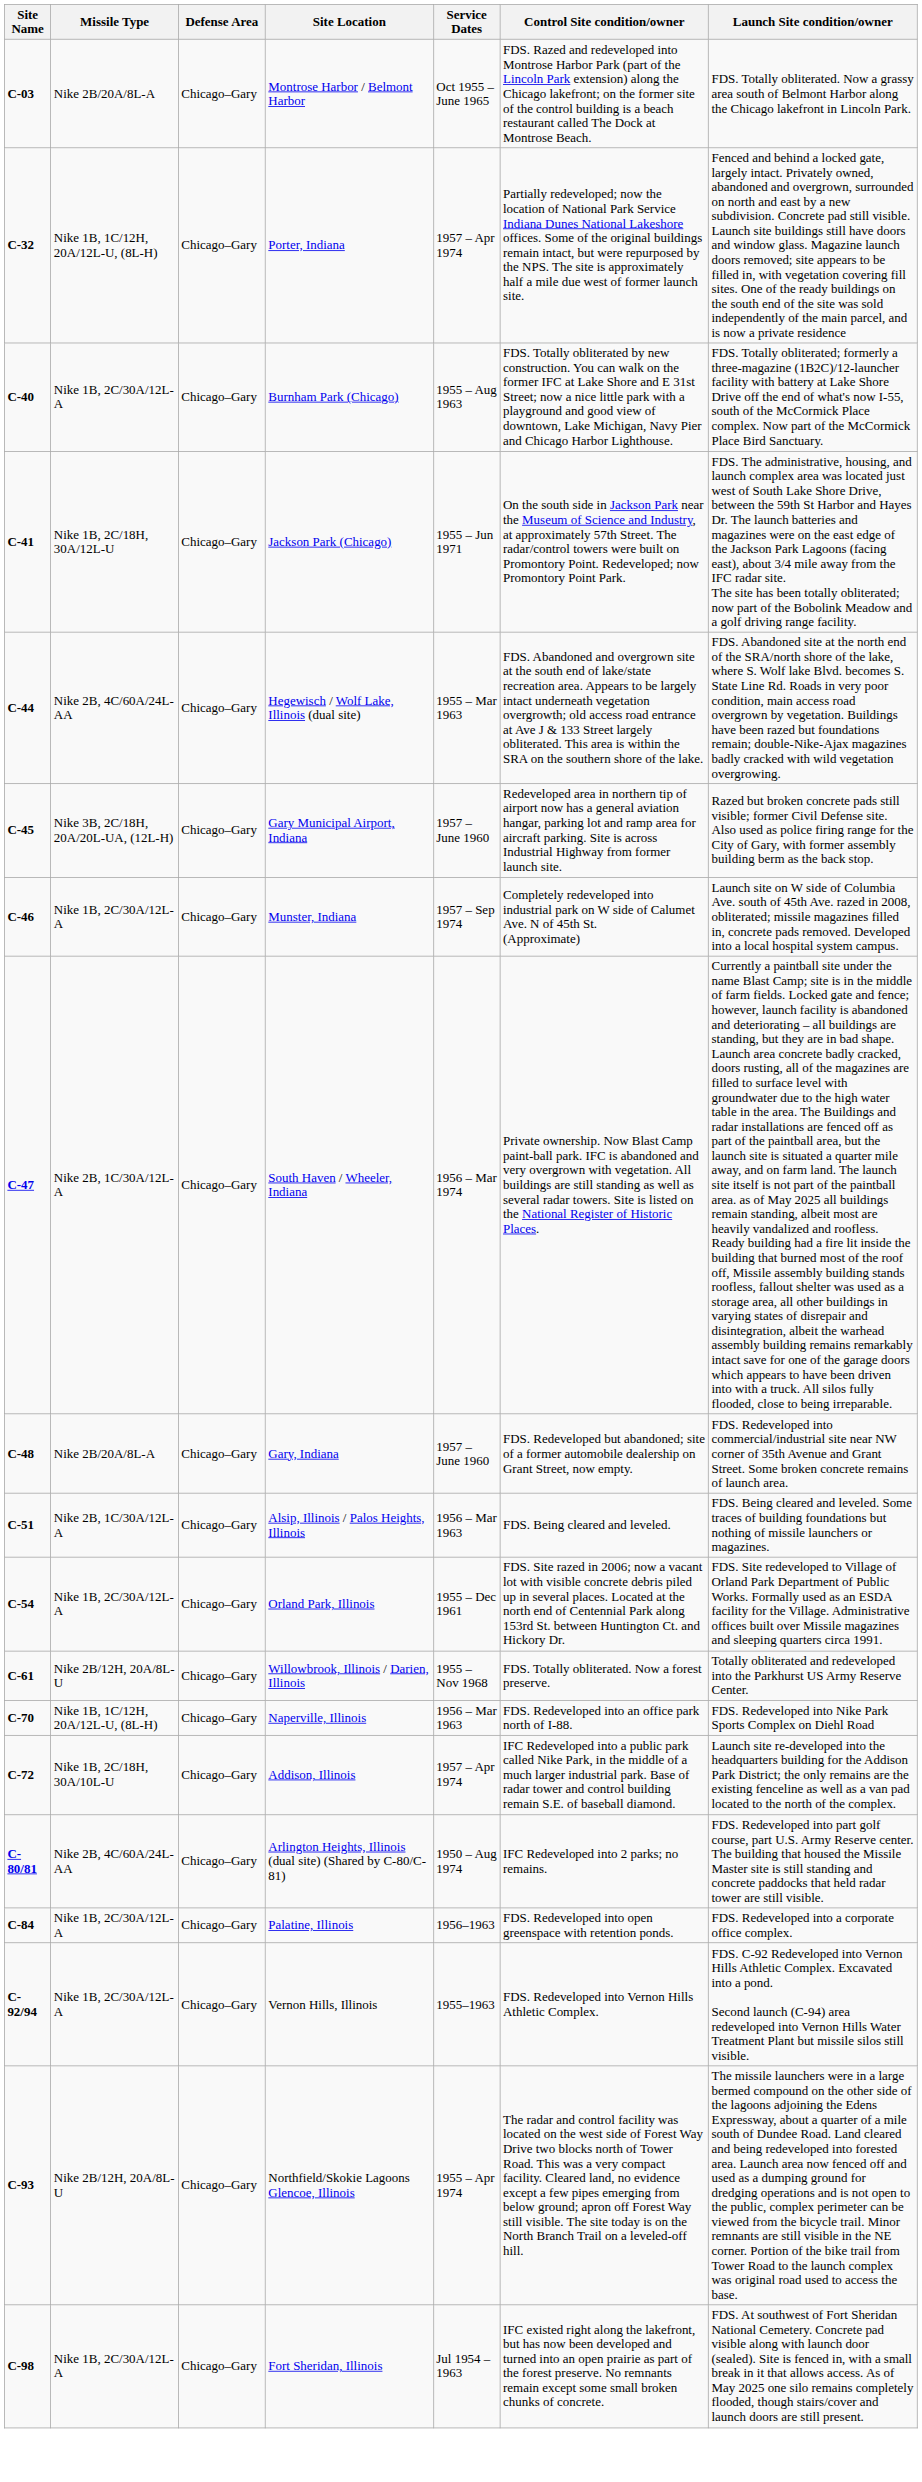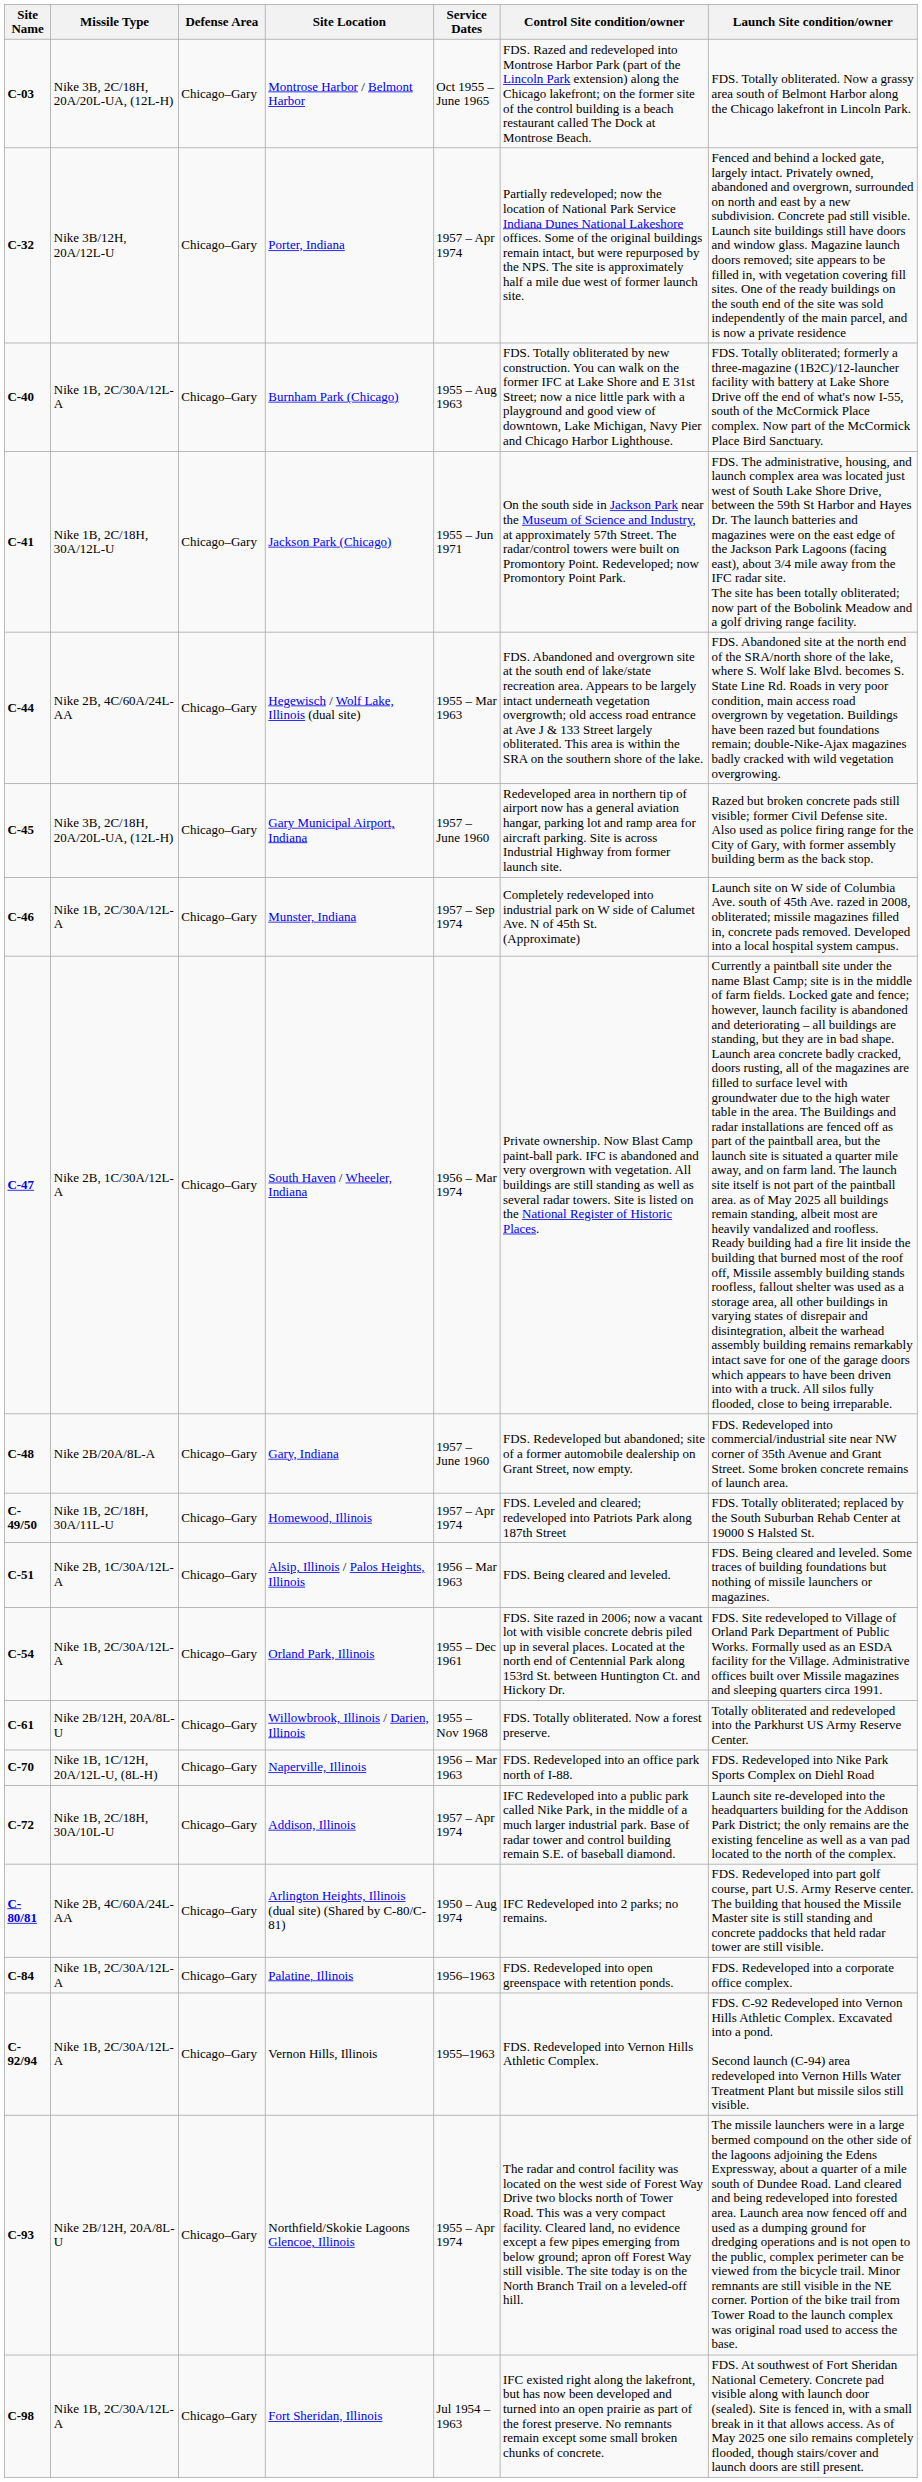Montrose Harbor / Belmont Harbor | Missile Type: Nike 2B/20A/8L-A -> Nike 3B, 2C/18H, 20A/20L-UA, (12L-H)
Porter, Indiana | Missile Type: Nike 1B, 1C/12H, 20A/12L-U, (8L-H) -> Nike 3B/12H, 20A/12L-U
+ row: C-49/50 | Nike 1B, 2C/18H, 30A/11L-U | Chicago–Gary | Homewood, Illinois | 1957 – Apr 1974 | FDS. Leveled and cleared; redeveloped into Patriots Park along 187th Street | FDS. Totally obliterated; replaced by the South Suburban Rehab Center at 19000 S Halsted St.
